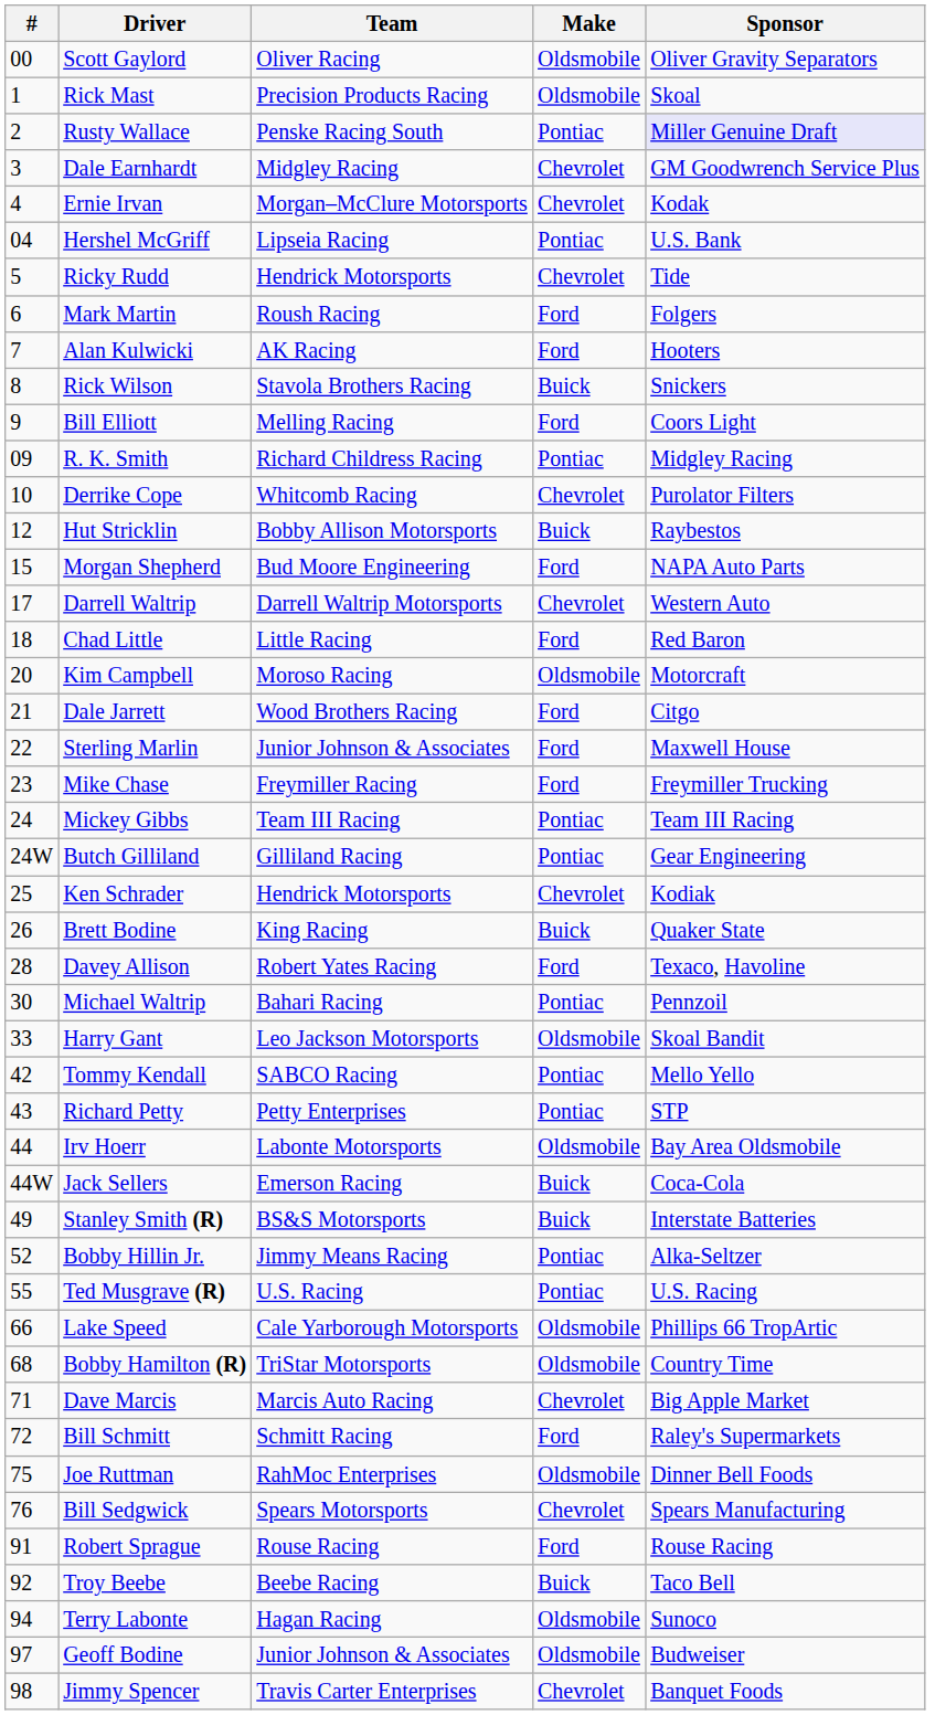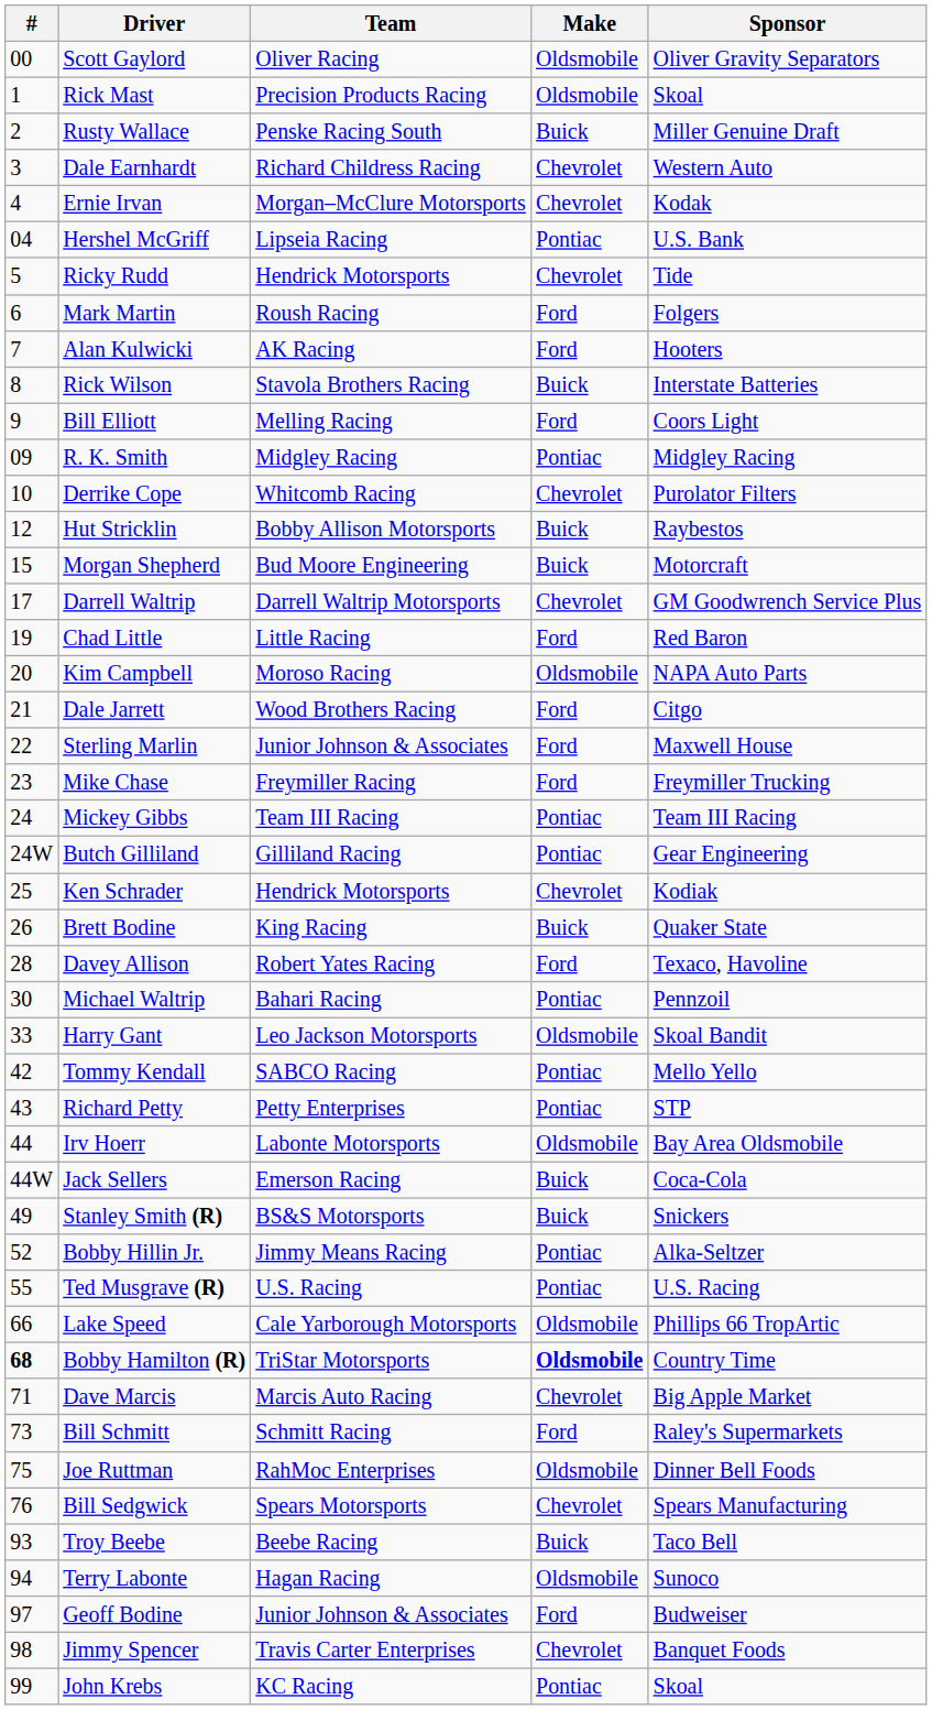Rusty Wallace | Make: Pontiac -> Buick
Rusty Wallace | Sponsor: lavender background -> no background
Dale Earnhardt | Team: Midgley Racing -> Richard Childress Racing
Dale Earnhardt | Sponsor: GM Goodwrench Service Plus -> Western Auto
Rick Wilson | Sponsor: Snickers -> Interstate Batteries
R. K. Smith | Team: Richard Childress Racing -> Midgley Racing
Morgan Shepherd | Make: Ford -> Buick
Morgan Shepherd | Sponsor: NAPA Auto Parts -> Motorcraft
Darrell Waltrip | Sponsor: Western Auto -> GM Goodwrench Service Plus
Chad Little | #: 18 -> 19
Kim Campbell | Sponsor: Motorcraft -> NAPA Auto Parts
Stanley Smith (R) | Sponsor: Interstate Batteries -> Snickers
Bobby Hamilton (R) | #: normal -> bold
Bobby Hamilton (R) | Make: normal -> bold
Bill Schmitt | #: 72 -> 73
- row: 91 | Robert Sprague | Rouse Racing | Ford | Rouse Racing
Troy Beebe | #: 92 -> 93
Geoff Bodine | Make: Oldsmobile -> Ford
+ row: 99 | John Krebs | KC Racing | Pontiac | Skoal
